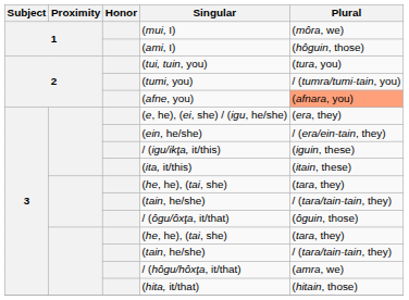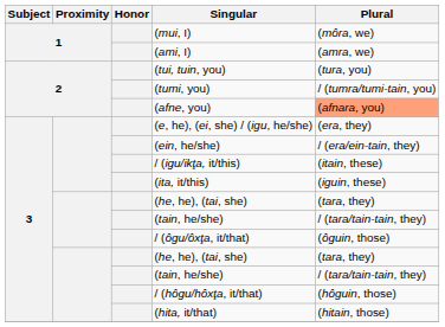(ami, I) | Plural: (hôguin, those) -> (amra, we)
/ (igu/ikţa, it/this) | Plural: (iguin, these) -> (itain, these)
(ita, it/this) | Plural: (itain, these) -> (iguin, these)
/ (hôgu/hôxţa, it/that) | Plural: (amra, we) -> (hôguin, those)
